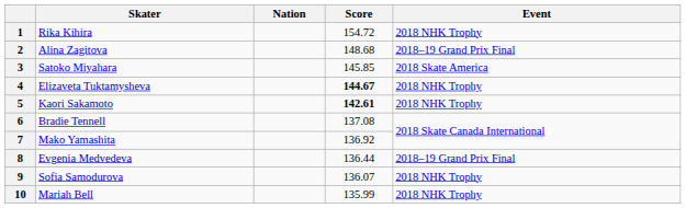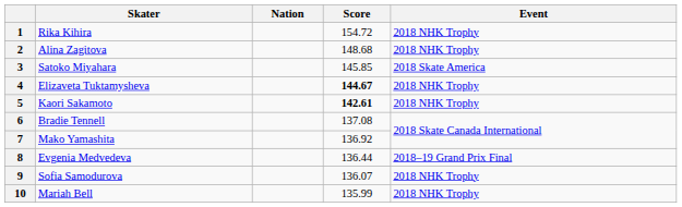2 | Event: 2018–19 Grand Prix Final -> 2018 NHK Trophy
